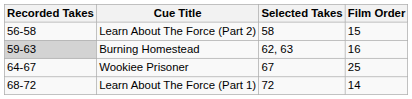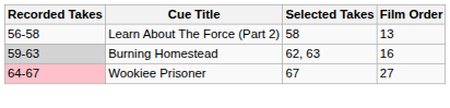Learn About The Force (Part 2) | Film Order: 15 -> 13
Wookiee Prisoner | Recorded Takes: no background -> pink background
Wookiee Prisoner | Film Order: 25 -> 27
- row: 68-72 | Learn About The Force (Part 1) | 72 | 14
